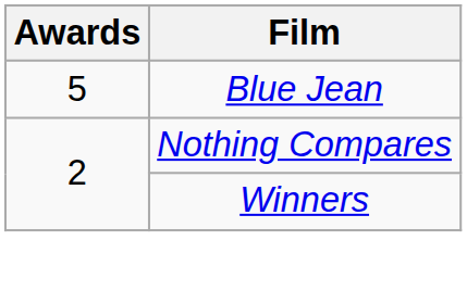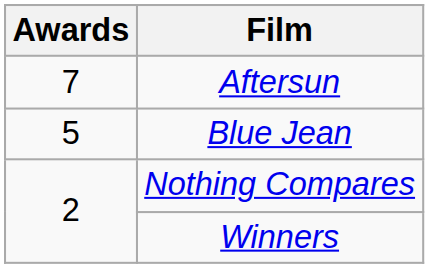+ row: 7 | Aftersun
